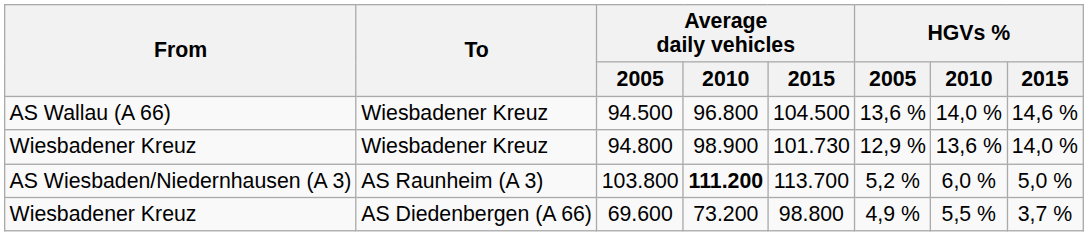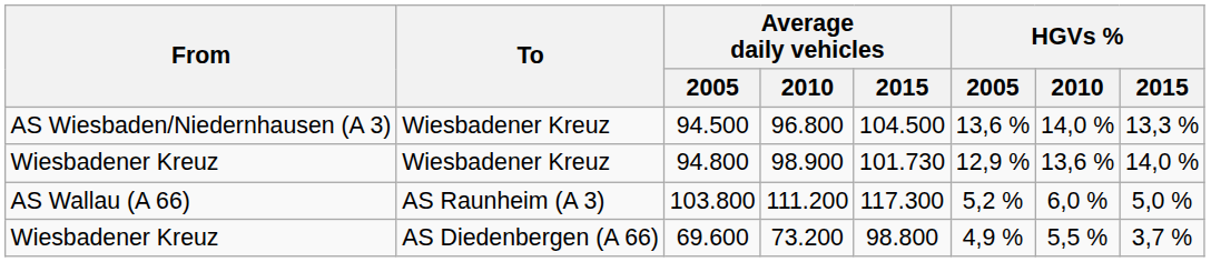94.500 | From: AS Wallau (A 66) -> AS Wiesbaden/Niedernhausen (A 3)
94.500 | HGVs % / 2015: 14,6 % -> 13,3 %
103.800 | From: AS Wiesbaden/Niedernhausen (A 3) -> AS Wallau (A 66)
103.800 | Average daily vehicles / 2010: bold -> normal
103.800 | Average daily vehicles / 2015: 113.700 -> 117.300
